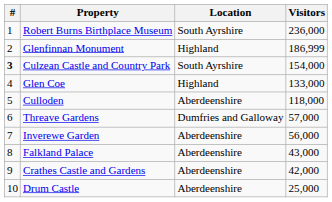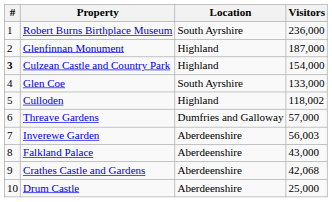Glenfinnan Monument | Visitors: 186,999 -> 187,000
Culzean Castle and Country Park | Location: South Ayrshire -> Highland
Glen Coe | Location: Highland -> South Ayrshire
Culloden | Location: Aberdeenshire -> Highland
Culloden | Visitors: 118,000 -> 118,002
Inverewe Garden | Visitors: 56,000 -> 56,003
Crathes Castle and Gardens | Visitors: 42,000 -> 42,068
